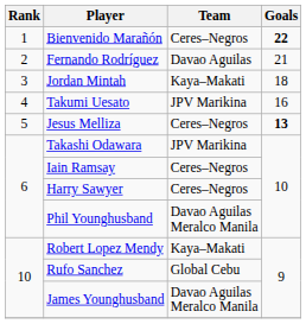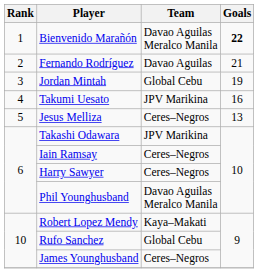Bienvenido Marañón | Team: Ceres–Negros -> Davao Aguilas Meralco Manila
Jordan Mintah | Team: Kaya–Makati -> Global Cebu
Jordan Mintah | Goals: 18 -> 19
Jesus Melliza | Goals: bold -> normal
James Younghusband | Team: Davao Aguilas Meralco Manila -> Ceres–Negros
